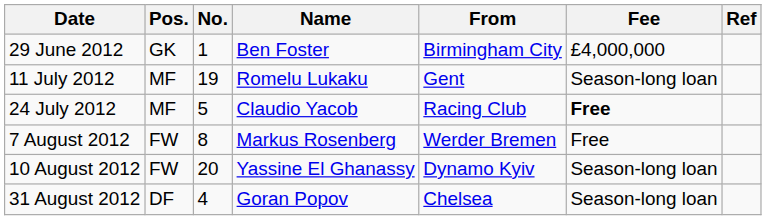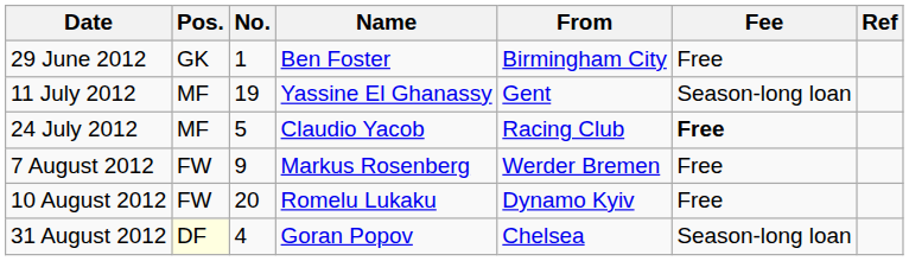29 June 2012 | Fee: £4,000,000 -> Free
11 July 2012 | Name: Romelu Lukaku -> Yassine El Ghanassy
7 August 2012 | No.: 8 -> 9
10 August 2012 | Name: Yassine El Ghanassy -> Romelu Lukaku
10 August 2012 | Fee: Season-long loan -> Free
31 August 2012 | Pos.: no background -> lightyellow background
